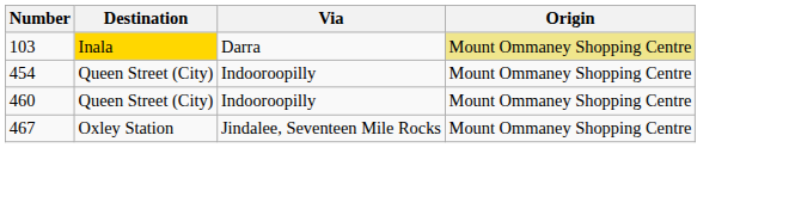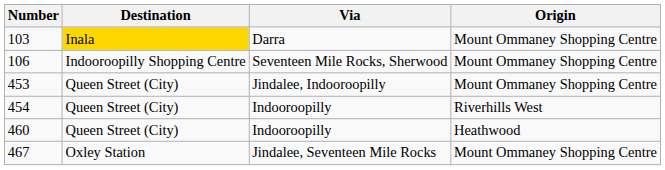103 | Origin: khaki background -> no background
+ row: 106 | Indooroopilly Shopping Centre | Seventeen Mile Rocks, Sherwood | Mount Ommaney Shopping Centre
+ row: 453 | Queen Street (City) | Jindalee, Indooroopilly | Mount Ommaney Shopping Centre
454 | Origin: Mount Ommaney Shopping Centre -> Riverhills West
460 | Origin: Mount Ommaney Shopping Centre -> Heathwood
